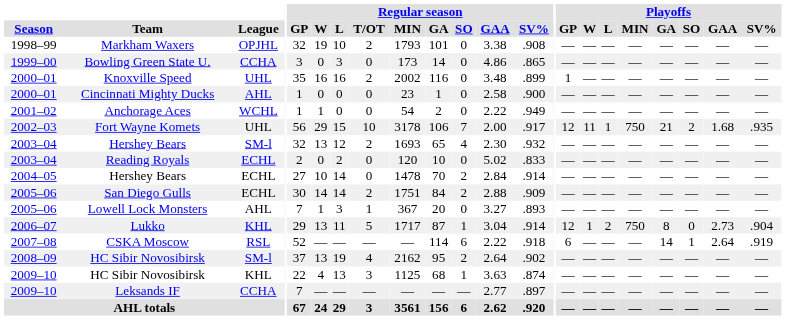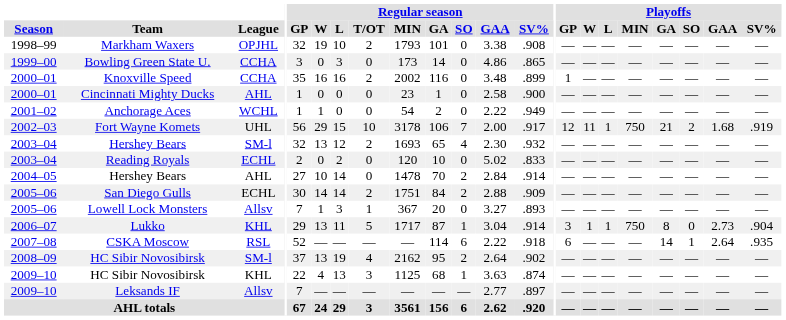Knoxville Speed | League: UHL -> CCHA
Fort Wayne Komets | Playoffs / SV%: .935 -> .919
2004–05 / Hershey Bears | League: ECHL -> AHL
Lowell Lock Monsters | League: AHL -> Allsv
Lukko | Playoffs / GP: 12 -> 3
Lukko | Playoffs / L: 2 -> 1
CSKA Moscow | Playoffs / SV%: .919 -> .935
Leksands IF | League: CCHA -> Allsv
